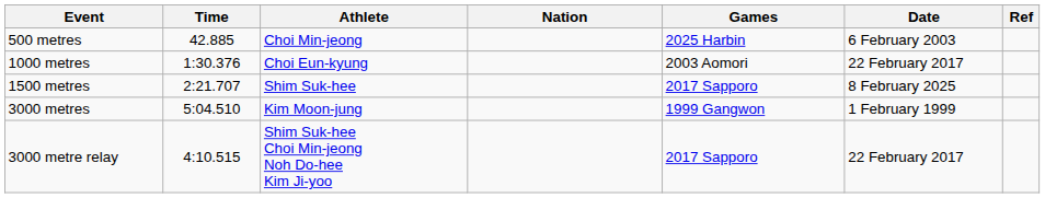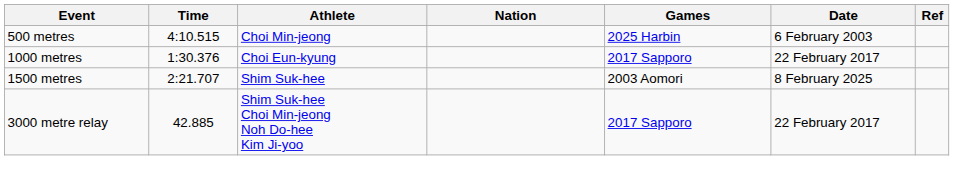500 metres | Time: 42.885 -> 4:10.515
1000 metres | Games: 2003 Aomori -> 2017 Sapporo
1500 metres | Games: 2017 Sapporo -> 2003 Aomori
- row: 3000 metres | 5:04.510 | Kim Moon-jung | 1999 Gangwon | 1 February 1999
3000 metre relay | Time: 4:10.515 -> 42.885
